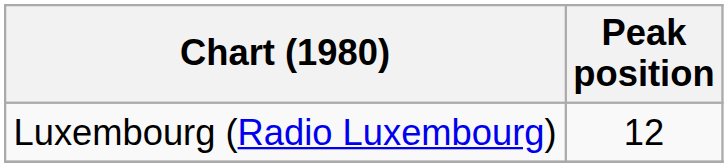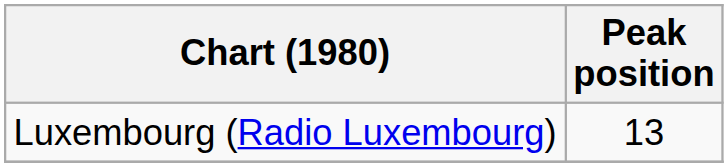Luxembourg (Radio Luxembourg) | Peak position: 12 -> 13
